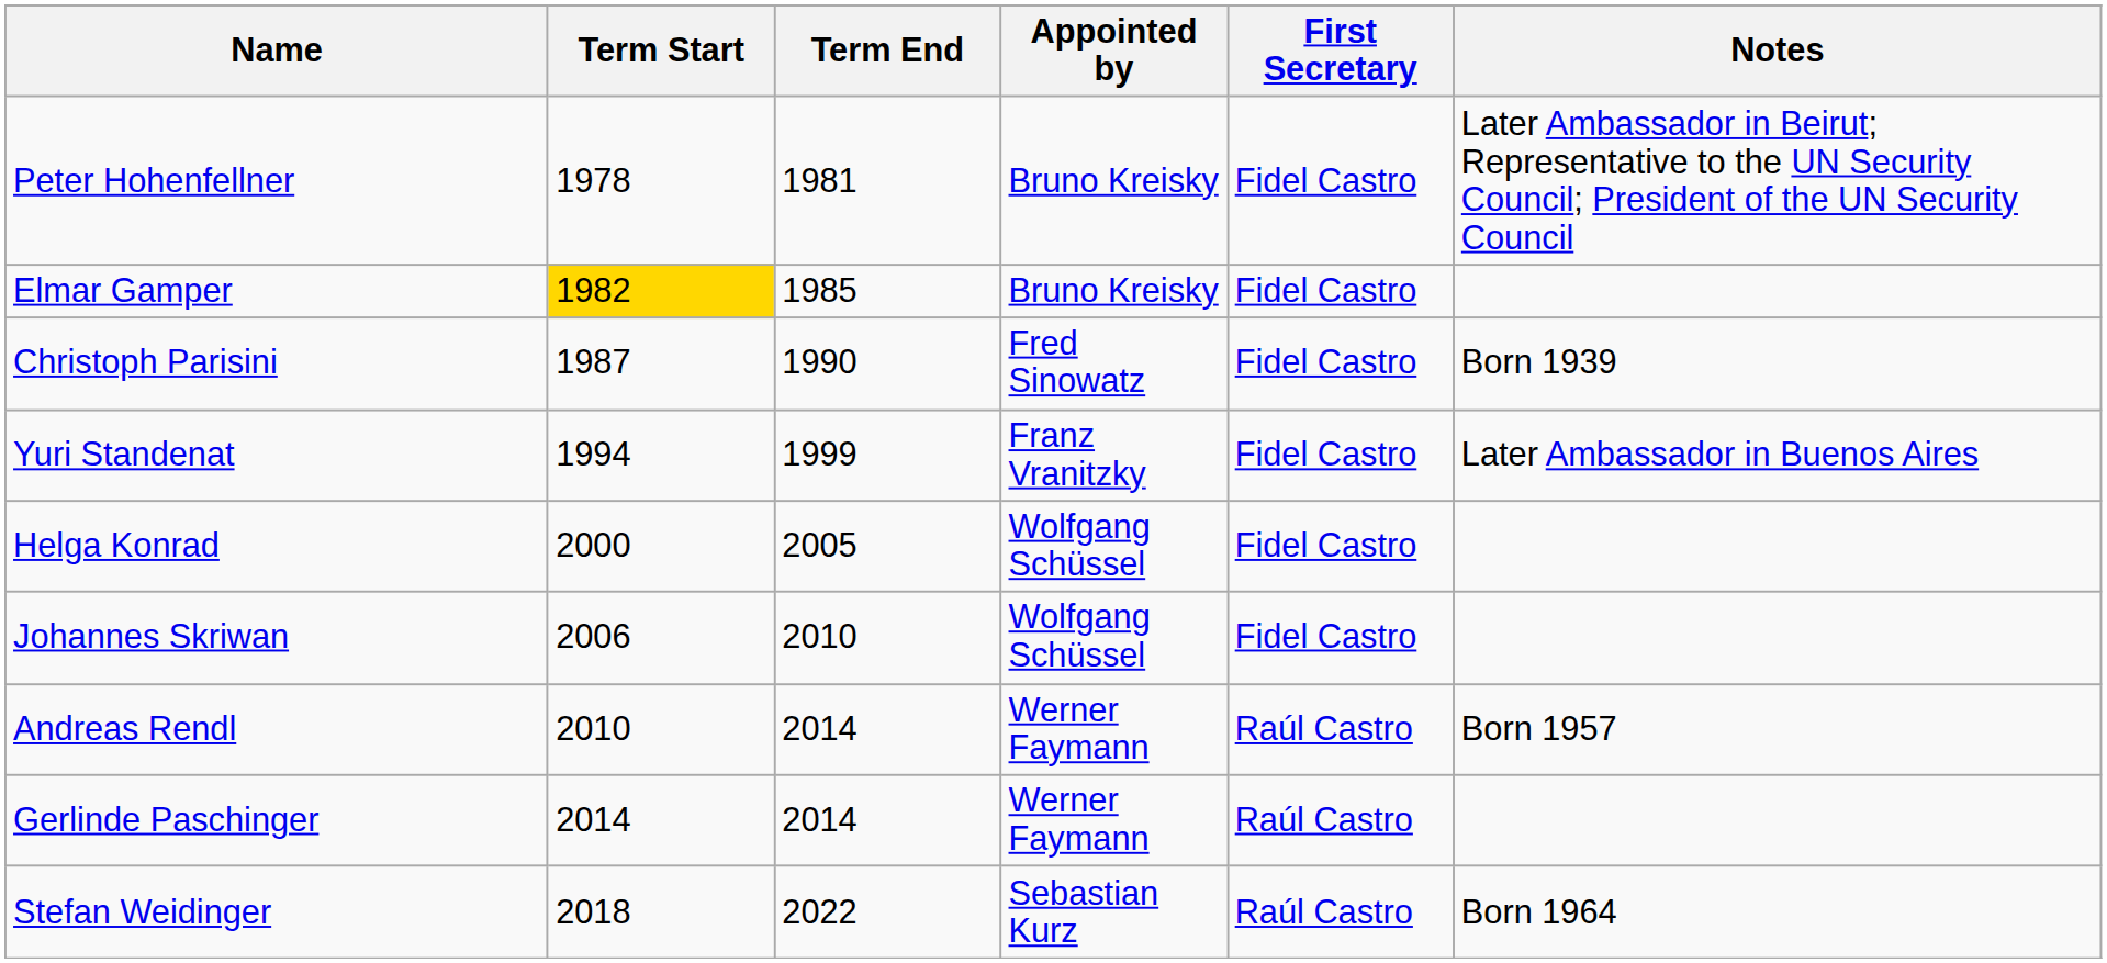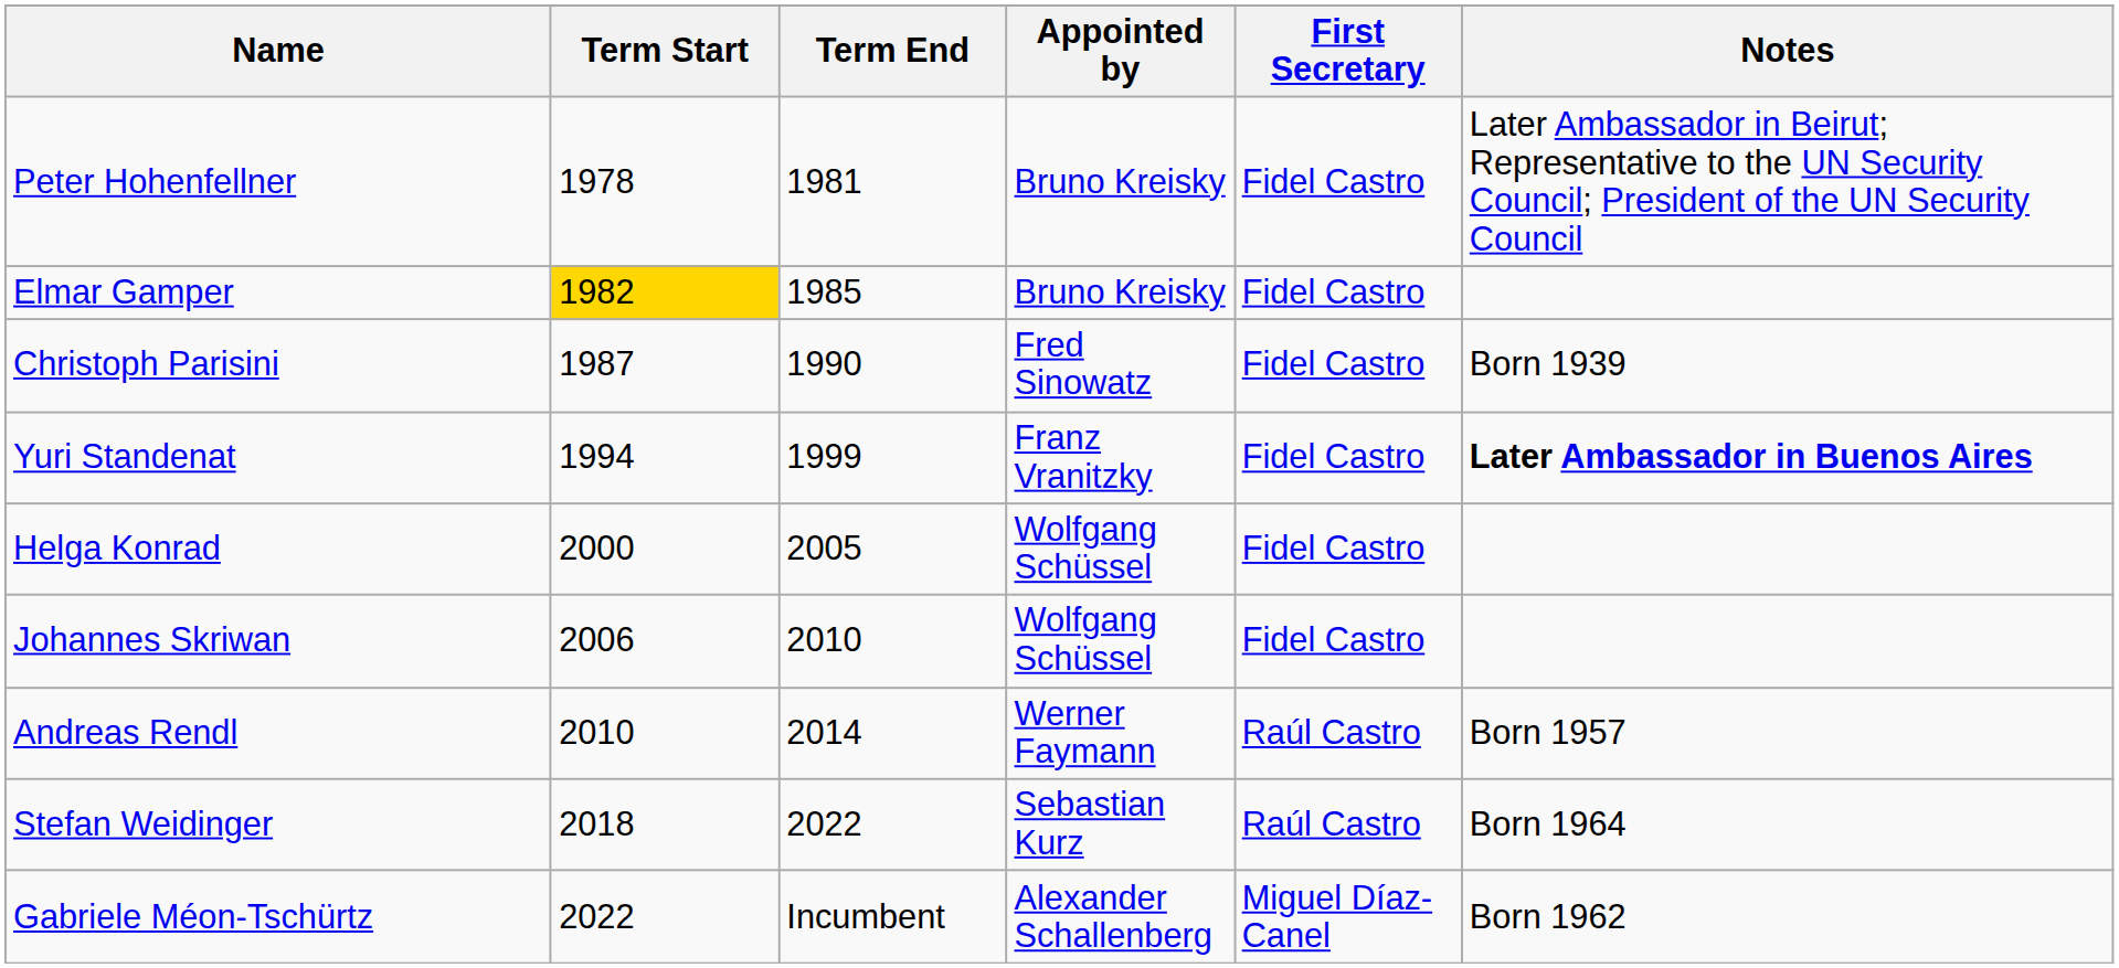Yuri Standenat | Notes: normal -> bold
- row: Gerlinde Paschinger | 2014 | 2014 | Werner Faymann | Raúl Castro
+ row: Gabriele Méon-Tschürtz | 2022 | Incumbent | Alexander Schallenberg | Miguel Díaz-Canel | Born 1962
